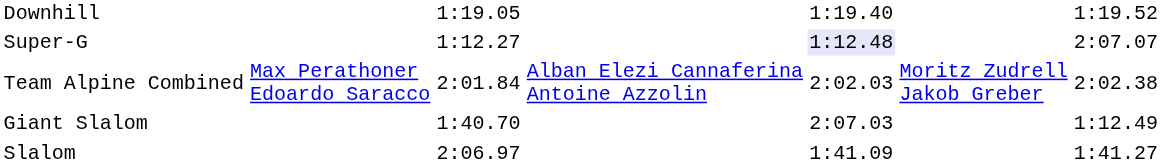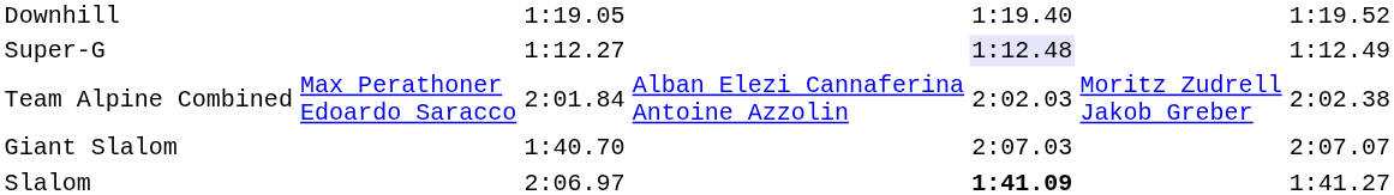Super-G | column 7: 2:07.07 -> 1:12.49
Giant Slalom | column 7: 1:12.49 -> 2:07.07
Slalom | column 5: normal -> bold
